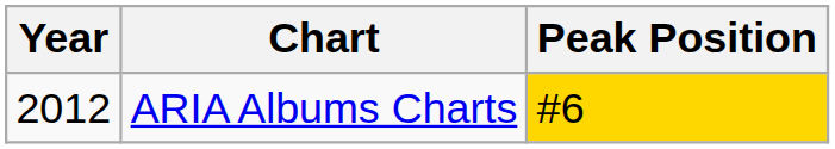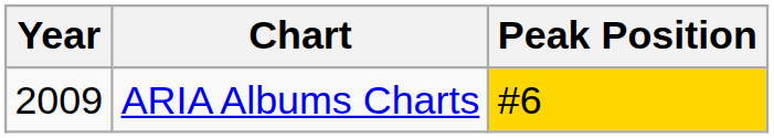ARIA Albums Charts | Year: 2012 -> 2009
